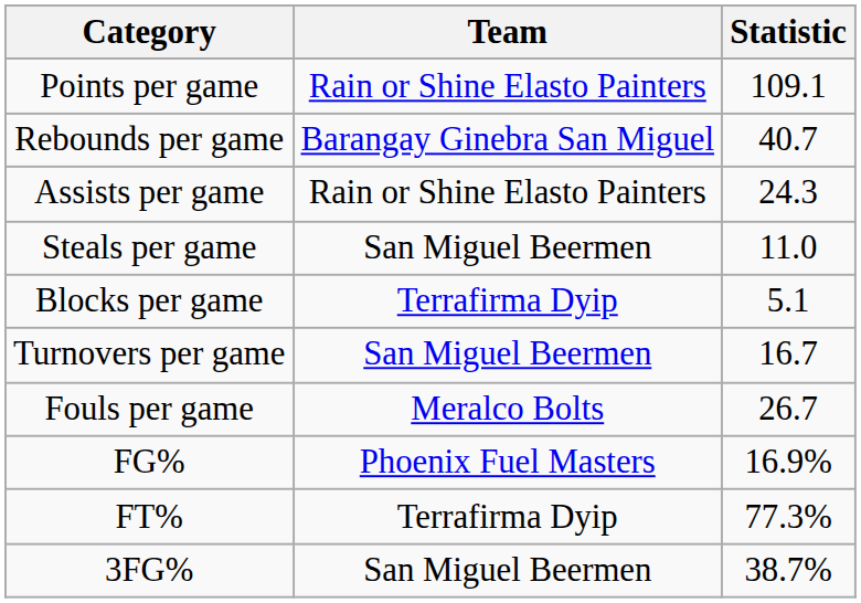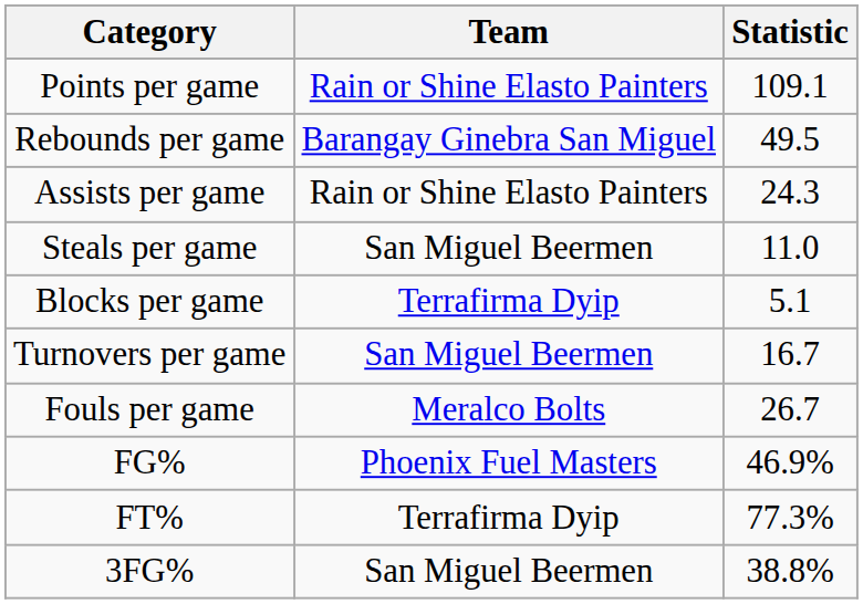Rebounds per game | Statistic: 40.7 -> 49.5
FG% | Statistic: 16.9% -> 46.9%
3FG% | Statistic: 38.7% -> 38.8%
